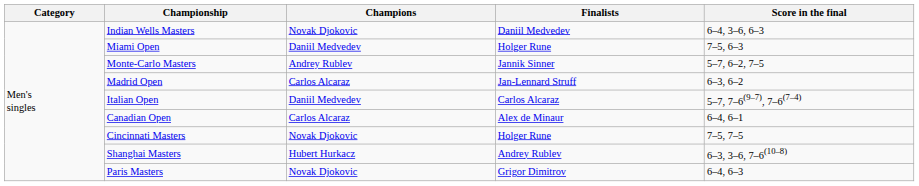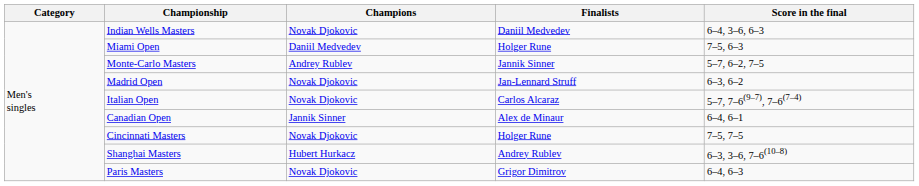Madrid Open | Champions: Carlos Alcaraz -> Novak Djokovic
Italian Open | Champions: Daniil Medvedev -> Novak Djokovic
Canadian Open | Champions: Carlos Alcaraz -> Jannik Sinner
